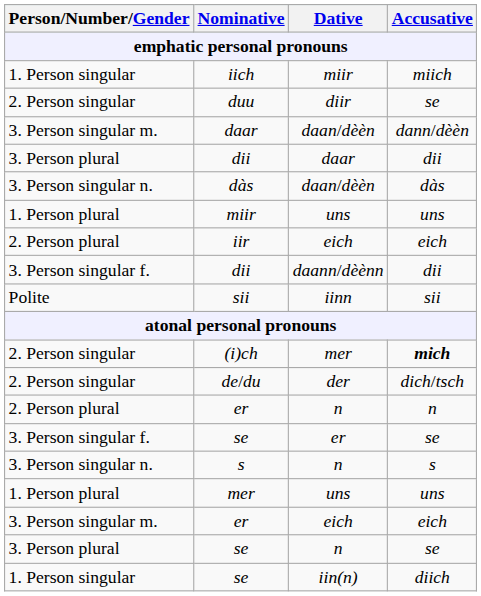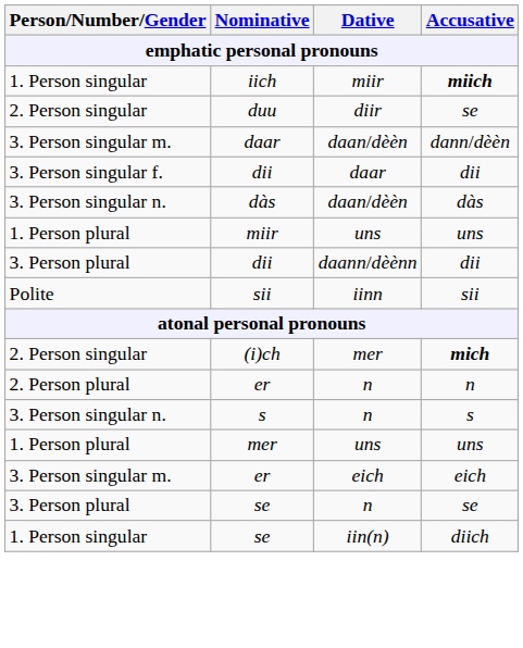iich | Accusative: normal -> bold
dii / daar | Person/Number/Gender: 3. Person plural -> 3. Person singular f.
- row: 2. Person plural | iir | eich | eich
dii / daann/dèènn | Person/Number/Gender: 3. Person singular f. -> 3. Person plural
- row: 2. Person singular | de/du | der | dich/tsch
- row: 3. Person singular f. | se | er | se
